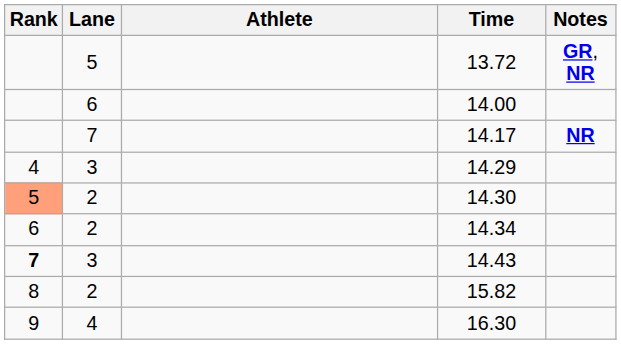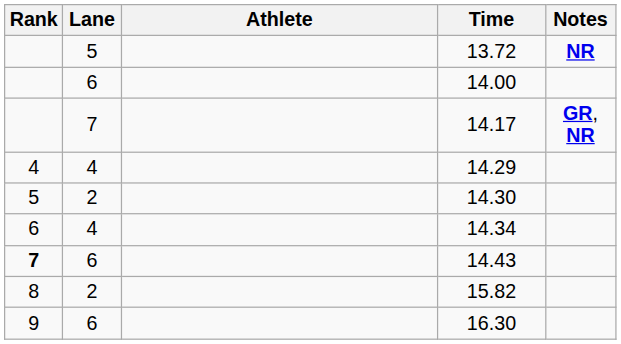13.72 | Notes: GR, NR -> NR
14.17 | Notes: NR -> GR, NR
14.29 | Lane: 3 -> 4
14.30 | Rank: lightsalmon background -> no background
14.34 | Lane: 2 -> 4
14.43 | Lane: 3 -> 6
16.30 | Lane: 4 -> 6
